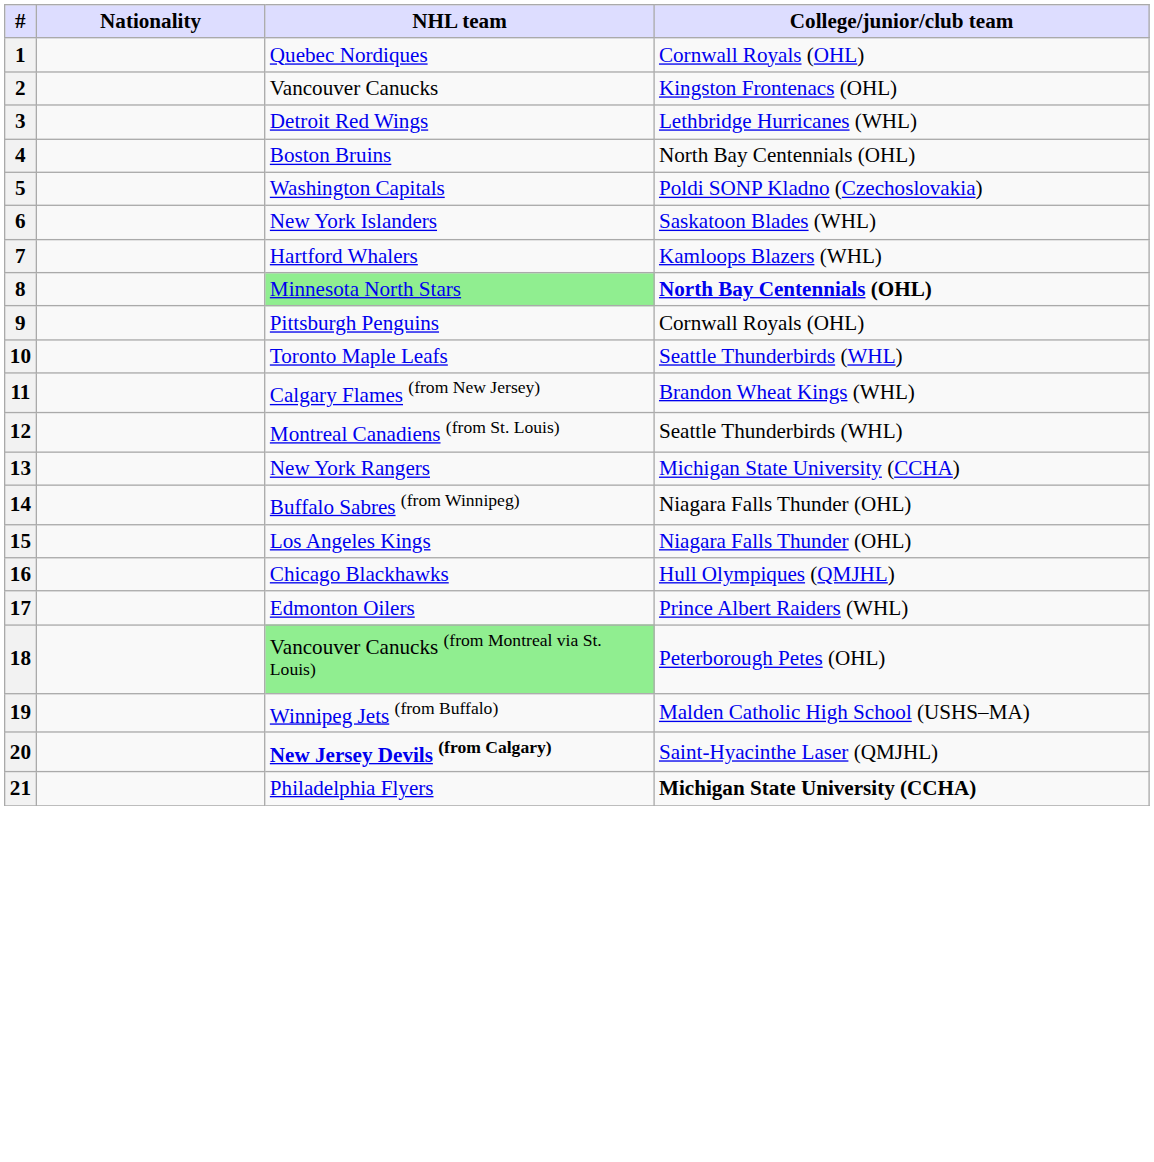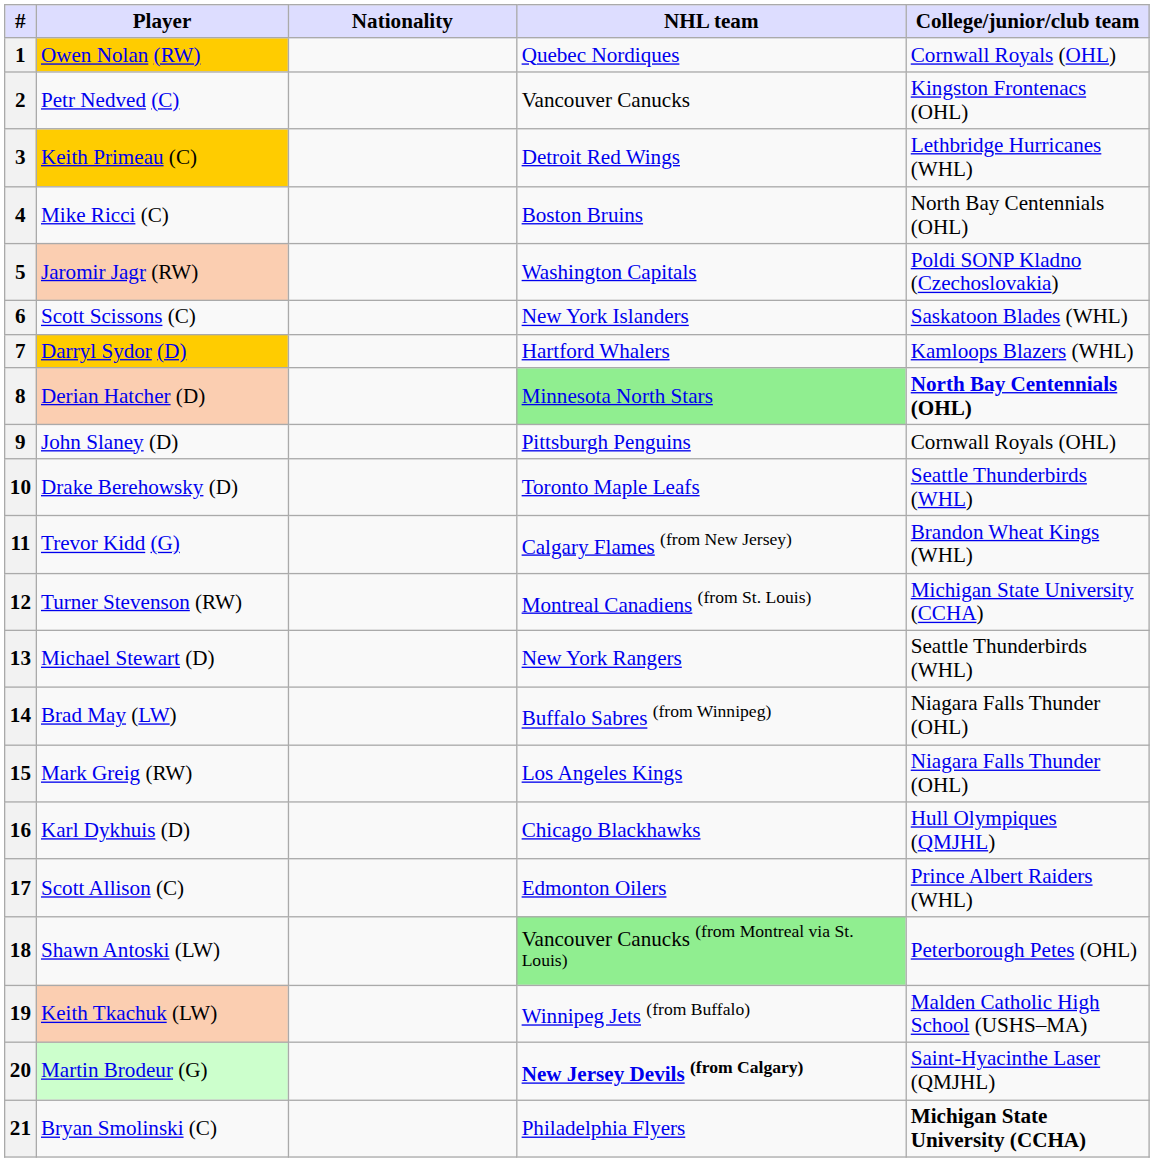+ column: Player | Owen Nolan (RW) | Petr Nedved (C) | Keith Primeau (C) | Mike Ricci (C) | Jaromir Jagr (RW) | Scott Scissons (C) | Darryl Sydor (D) | Derian Hatcher (D) | John Slaney (D) | Drake Berehowsky (D) | Trevor Kidd (G) | Turner Stevenson (RW) | Michael Stewart (D) | Brad May (LW) | Mark Greig (RW) | Karl Dykhuis (D) | Scott Allison (C) | Shawn Antoski (LW) | Keith Tkachuk (LW) | Martin Brodeur (G) | Bryan Smolinski (C)
12 | College/junior/club team: Seattle Thunderbirds (WHL) -> Michigan State University (CCHA)
13 | College/junior/club team: Michigan State University (CCHA) -> Seattle Thunderbirds (WHL)
